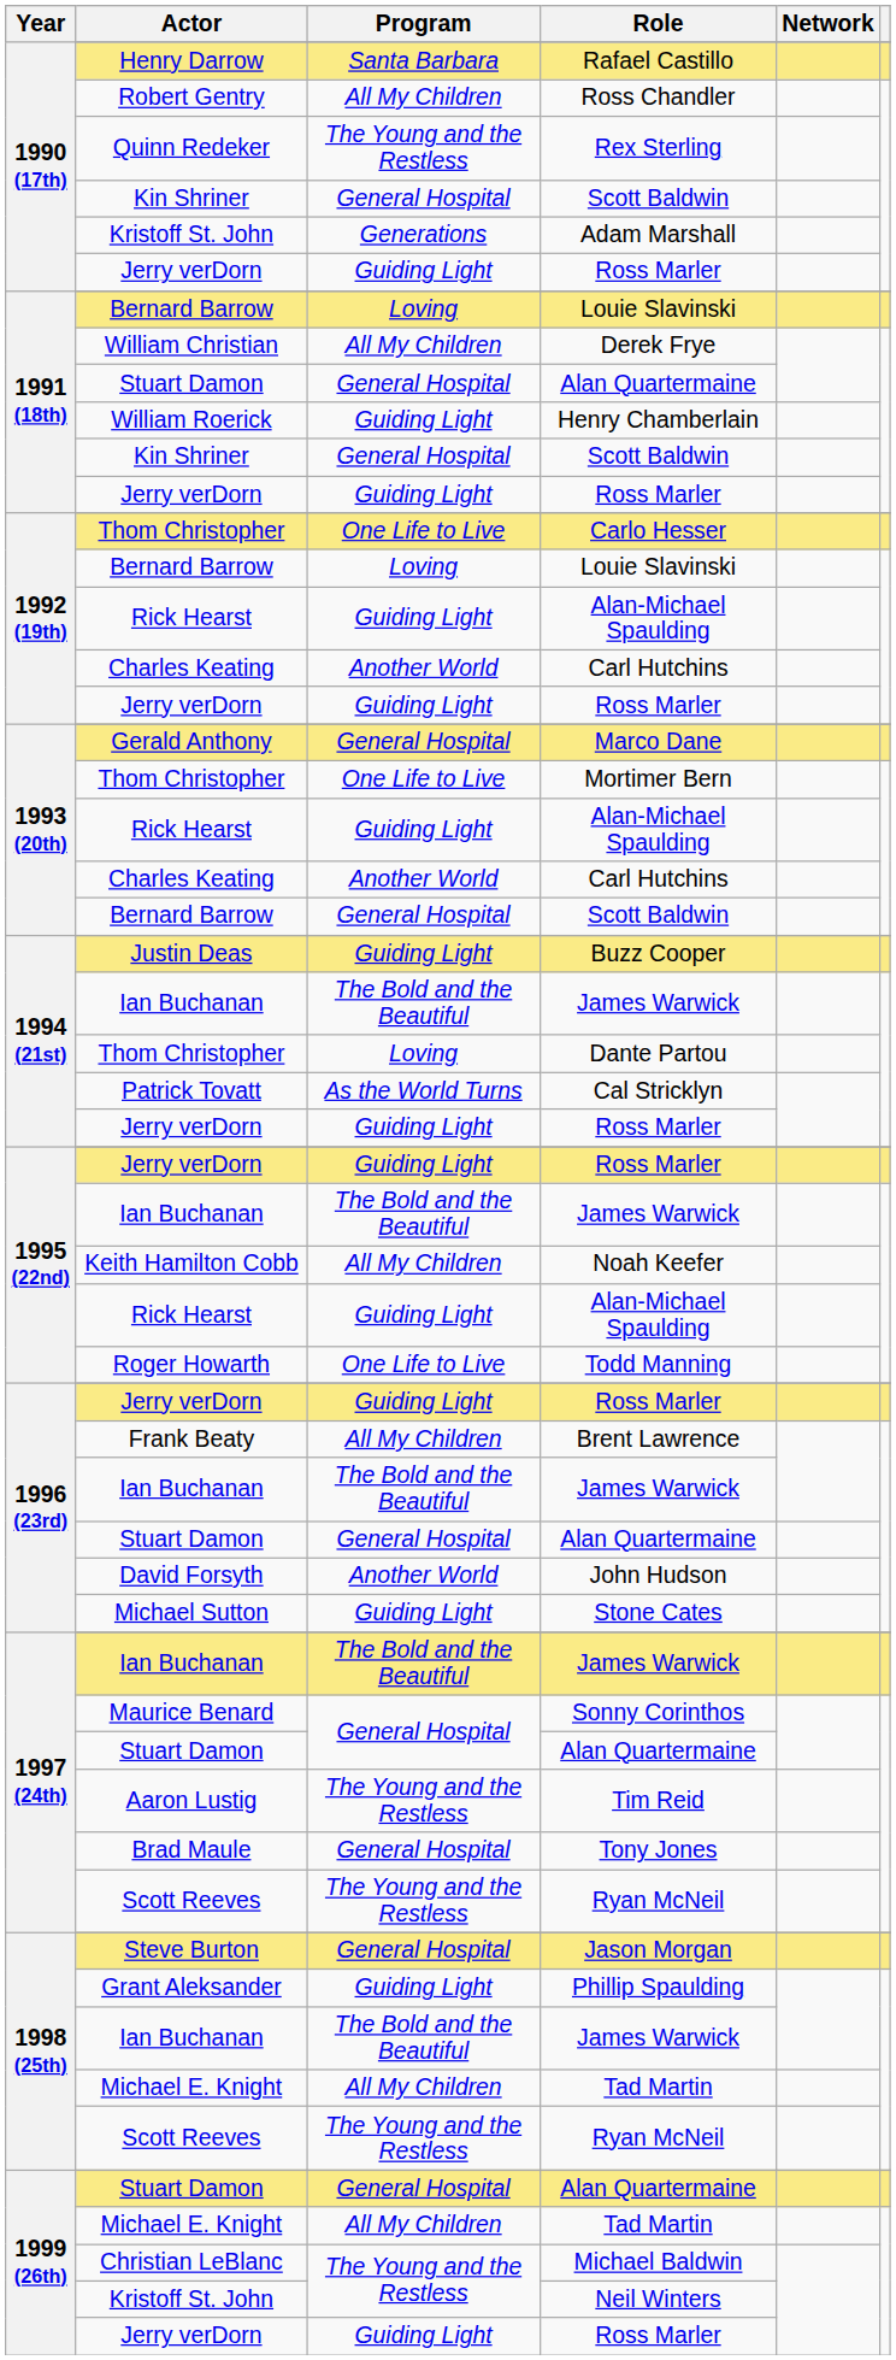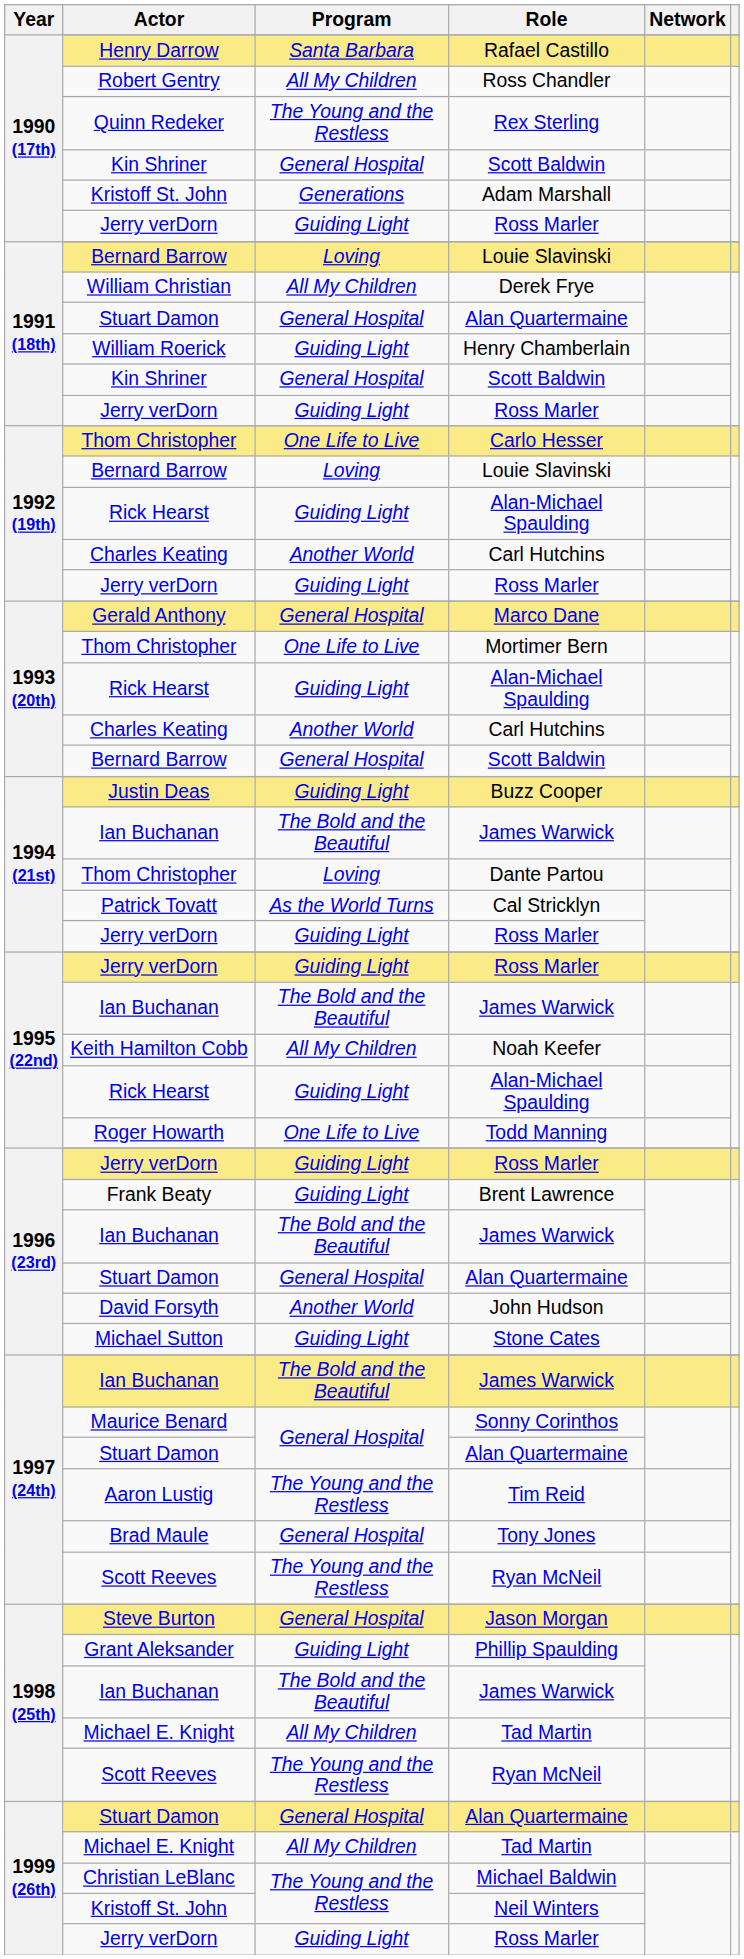Brent Lawrence | Program: All My Children -> Guiding Light
